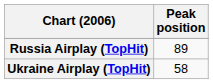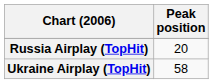Russia Airplay (TopHit) | Peak position: 89 -> 20
